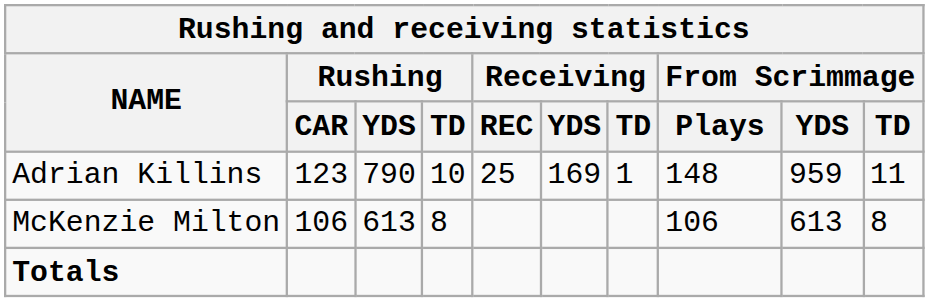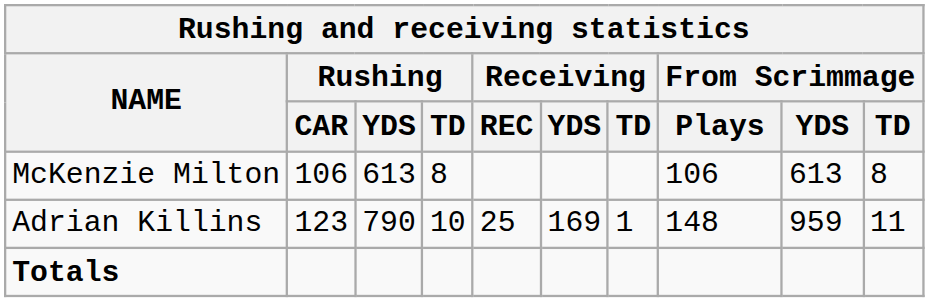rows swapped: Adrian Killins <-> McKenzie Milton
